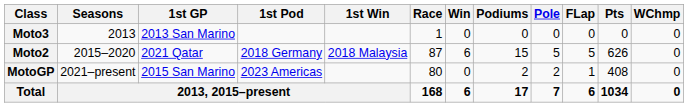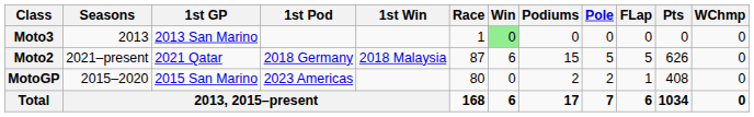Moto3 | Win: no background -> lightgreen background
Moto2 | Seasons: 2015–2020 -> 2021–present
MotoGP | Seasons: 2021–present -> 2015–2020
